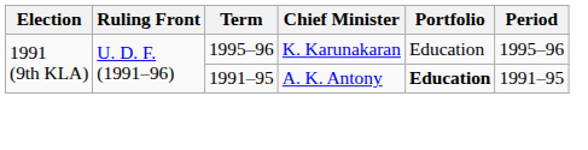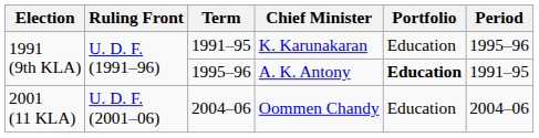K. Karunakaran | Term: 1995–96 -> 1991–95
A. K. Antony | Term: 1991–95 -> 1995–96
+ row: 2001 (11 KLA) | U. D. F. (2001–06) | 2004–06 | Oommen Chandy | Education | 2004–06
